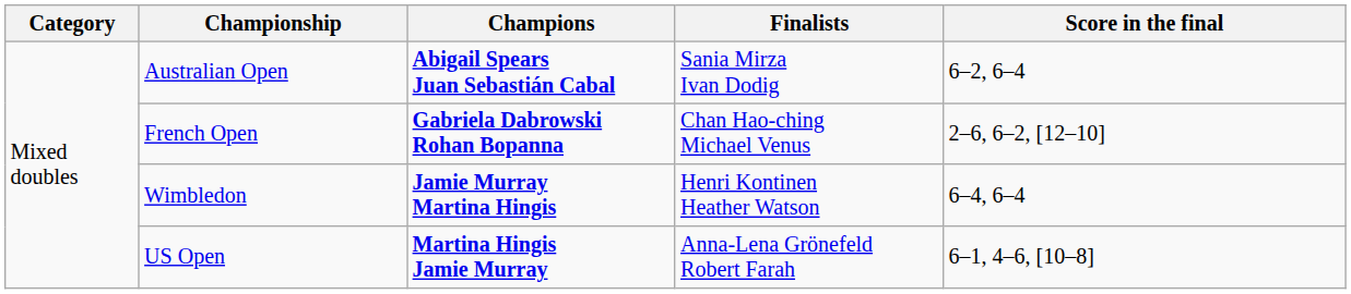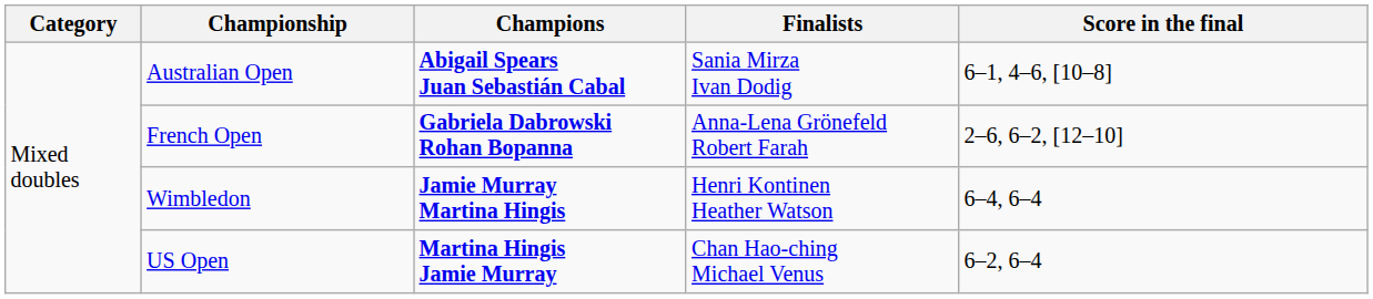Australian Open | Score in the final: 6–2, 6–4 -> 6–1, 4–6, [10–8]
French Open | Finalists: Chan Hao-ching Michael Venus -> Anna-Lena Grönefeld Robert Farah
US Open | Finalists: Anna-Lena Grönefeld Robert Farah -> Chan Hao-ching Michael Venus
US Open | Score in the final: 6–1, 4–6, [10–8] -> 6–2, 6–4
